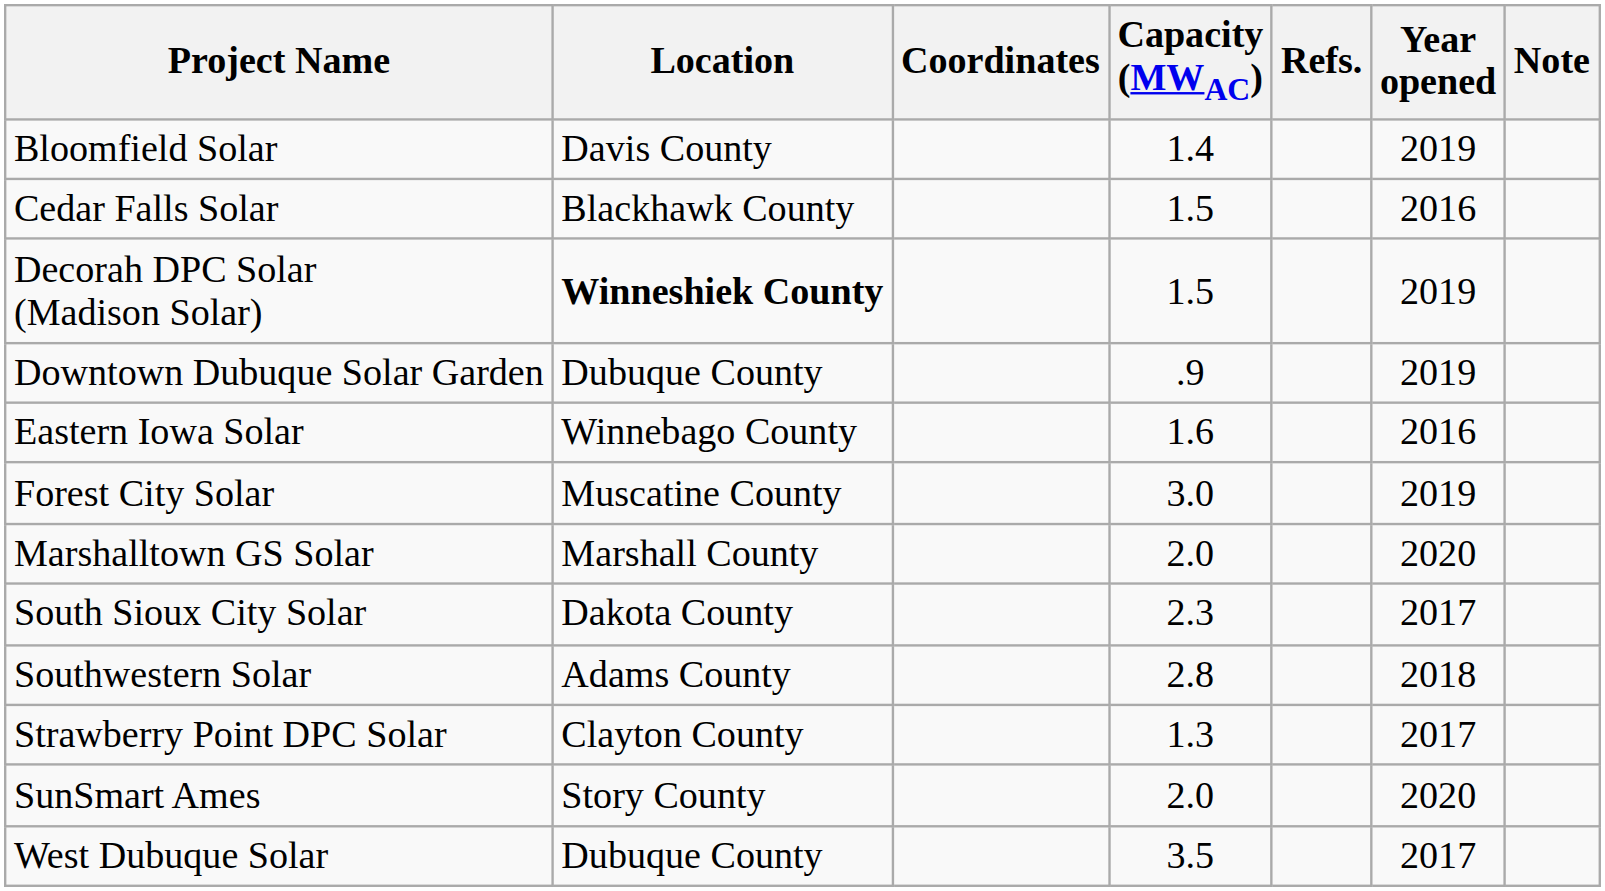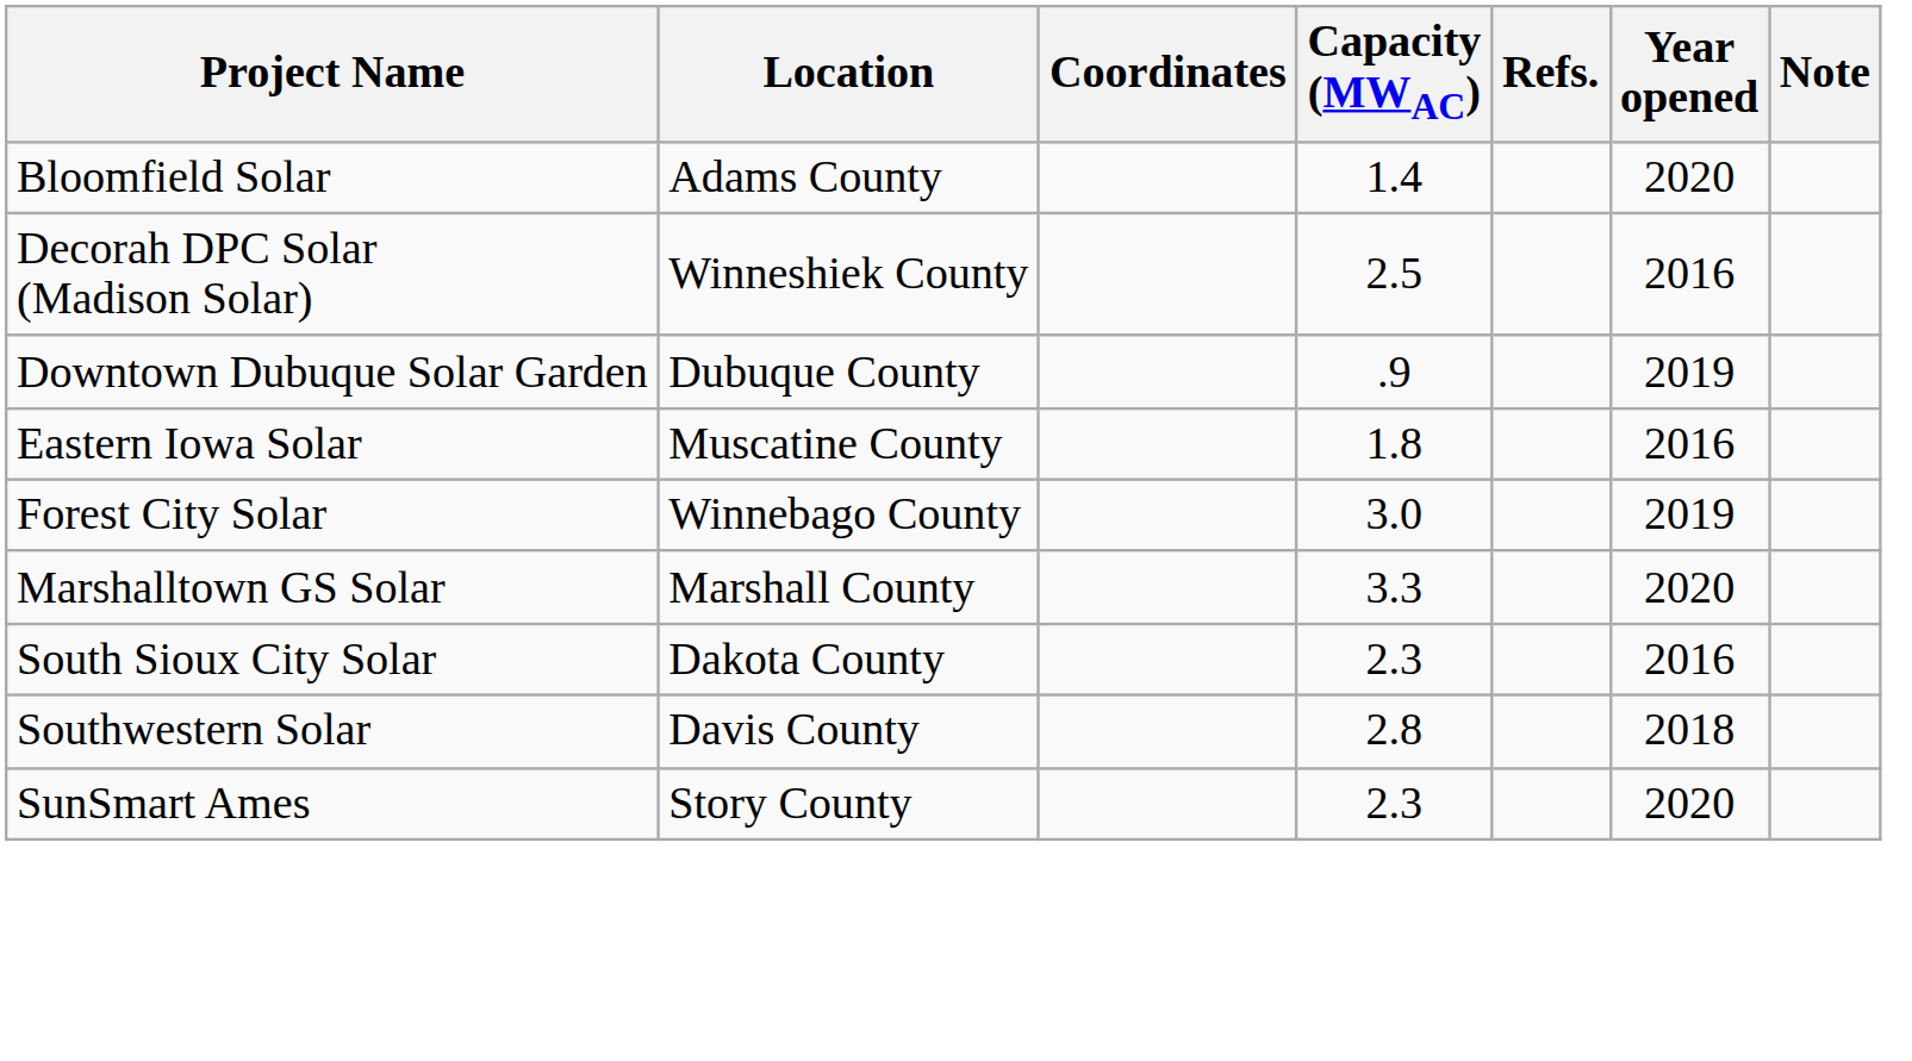Bloomfield Solar | Location: Davis County -> Adams County
Bloomfield Solar | Year opened: 2019 -> 2020
- row: Cedar Falls Solar | Blackhawk County | 1.5 | 2016
Decorah DPC Solar (Madison Solar) | Location: bold -> normal
Decorah DPC Solar (Madison Solar) | Capacity (MWAC): 1.5 -> 2.5
Decorah DPC Solar (Madison Solar) | Year opened: 2019 -> 2016
Eastern Iowa Solar | Location: Winnebago County -> Muscatine County
Eastern Iowa Solar | Capacity (MWAC): 1.6 -> 1.8
Forest City Solar | Location: Muscatine County -> Winnebago County
Marshalltown GS Solar | Capacity (MWAC): 2.0 -> 3.3
South Sioux City Solar | Year opened: 2017 -> 2016
Southwestern Solar | Location: Adams County -> Davis County
- row: Strawberry Point DPC Solar | Clayton County | 1.3 | 2017
SunSmart Ames | Capacity (MWAC): 2.0 -> 2.3
- row: West Dubuque Solar | Dubuque County | 3.5 | 2017
